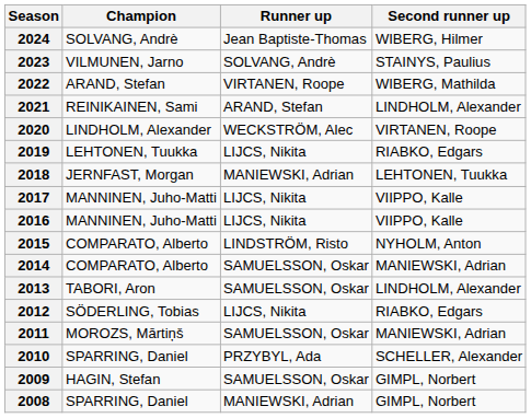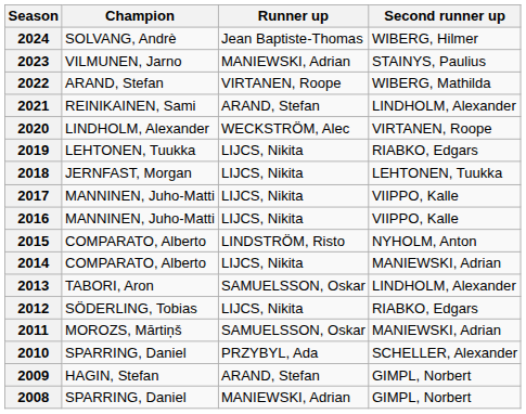2023 | Runner up: SOLVANG, Andrè -> MANIEWSKI, Adrian
2018 | Runner up: MANIEWSKI, Adrian -> LIJCS, Nikita
2014 | Runner up: SAMUELSSON, Oskar -> LIJCS, Nikita
2009 | Runner up: SAMUELSSON, Oskar -> ARAND, Stefan
